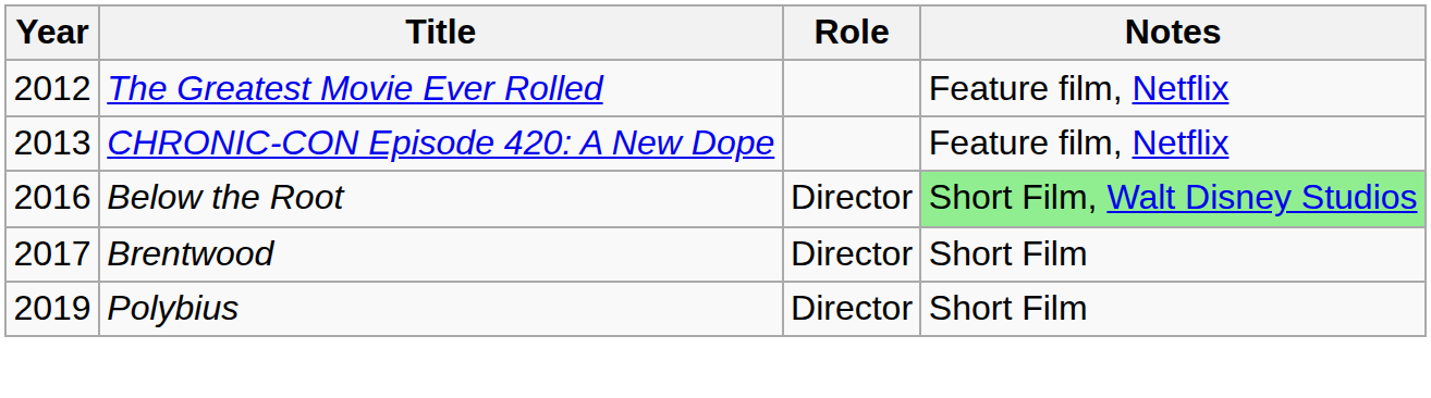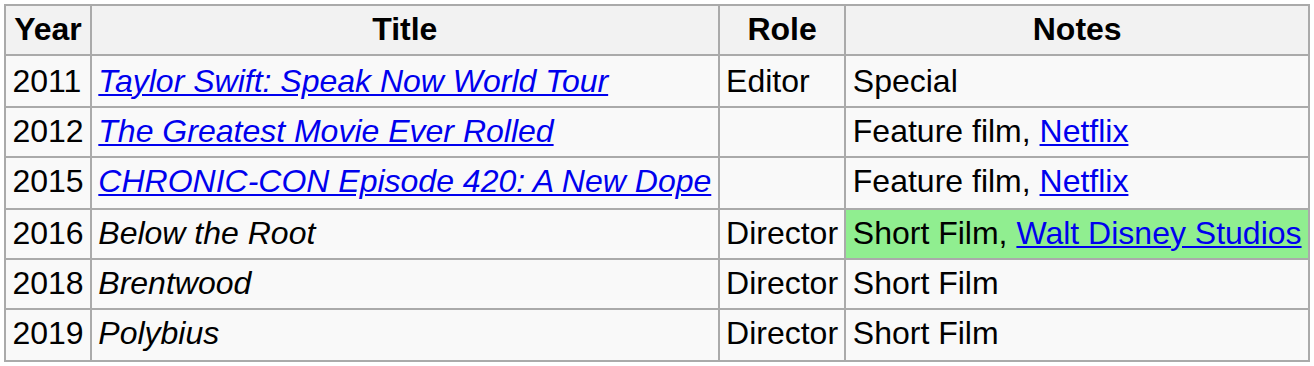+ row: 2011 | Taylor Swift: Speak Now World Tour | Editor | Special
CHRONIC-CON Episode 420: A New Dope | Year: 2013 -> 2015
Brentwood | Year: 2017 -> 2018
